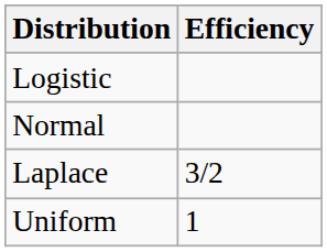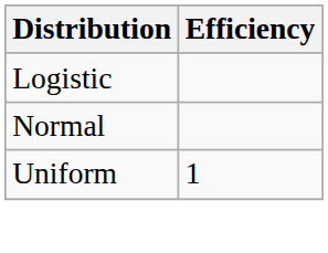- row: Laplace | 3/2
